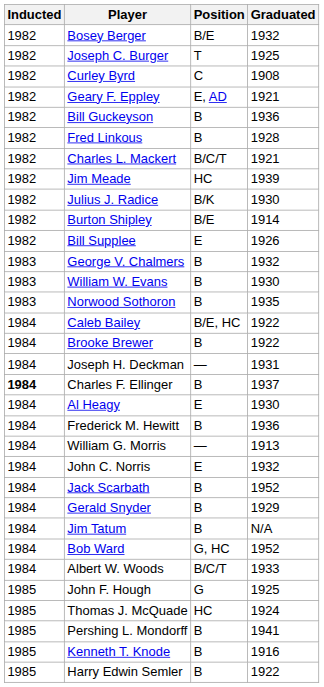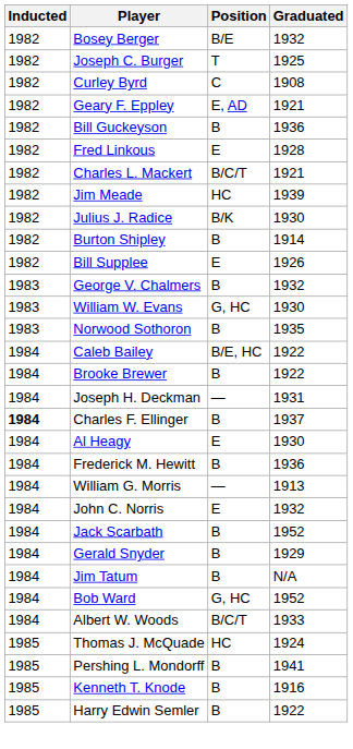Fred Linkous | Position: B -> E
Burton Shipley | Position: B/E -> B
William W. Evans | Position: B -> G, HC
- row: 1985 | John F. Hough | G | 1925
